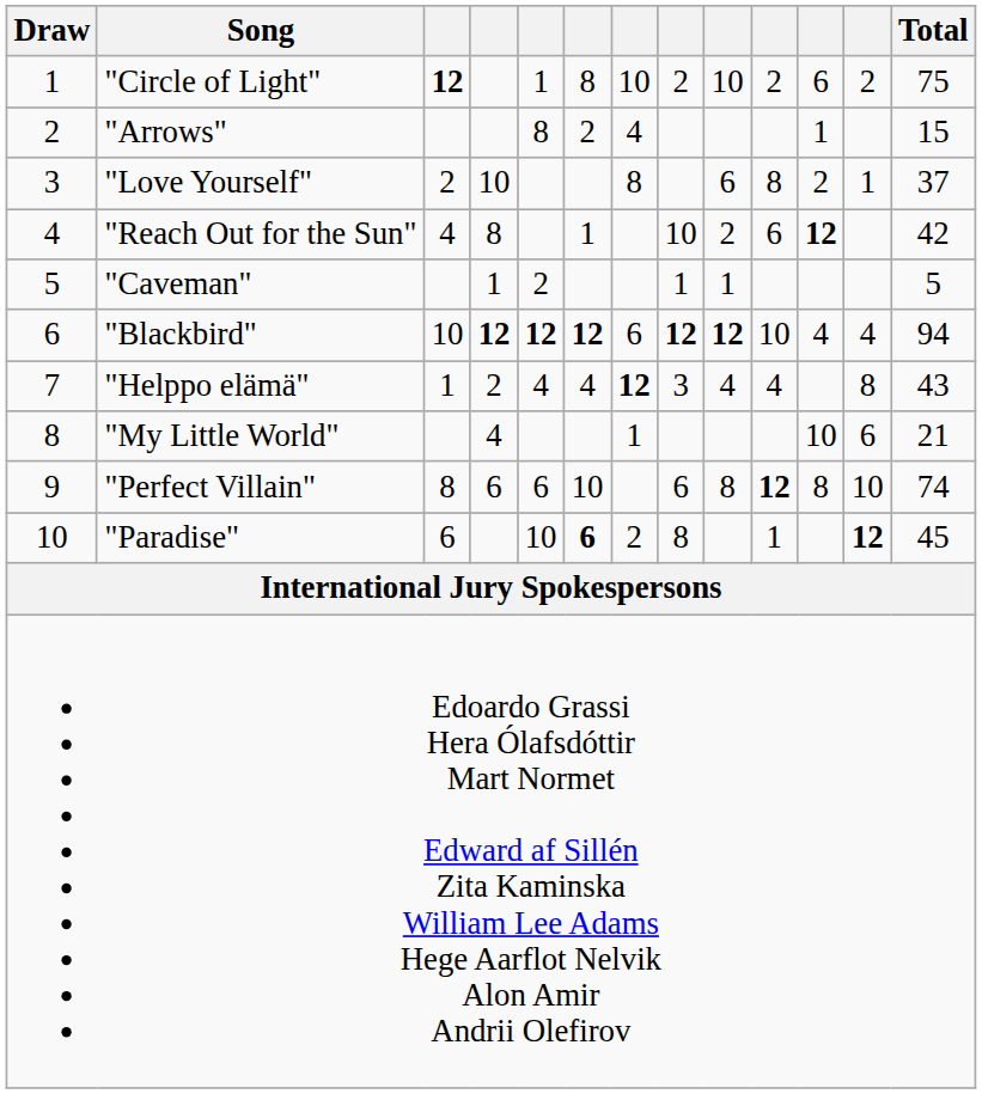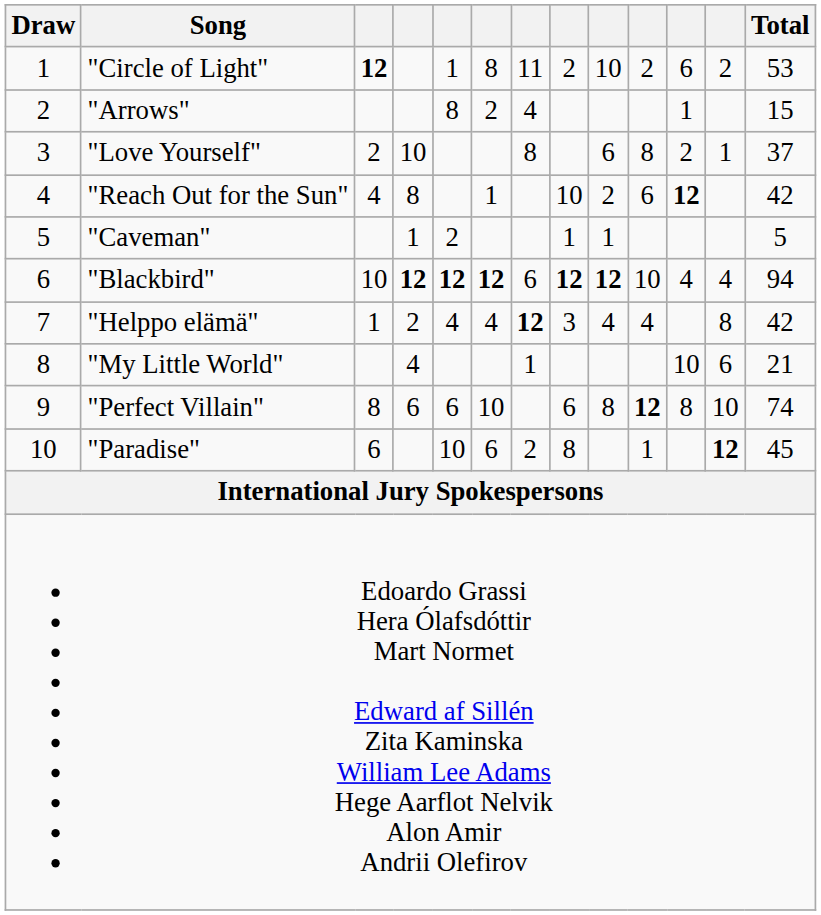"Circle of Light" | column 7: 10 -> 11
"Circle of Light" | Total: 75 -> 53
"Helppo elämä" | Total: 43 -> 42
"Paradise" | column 6: bold -> normal
